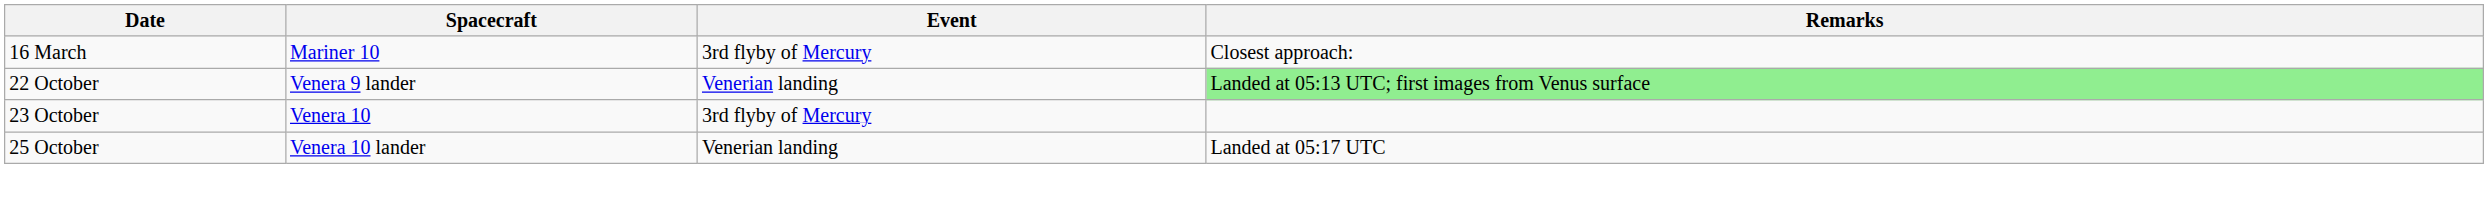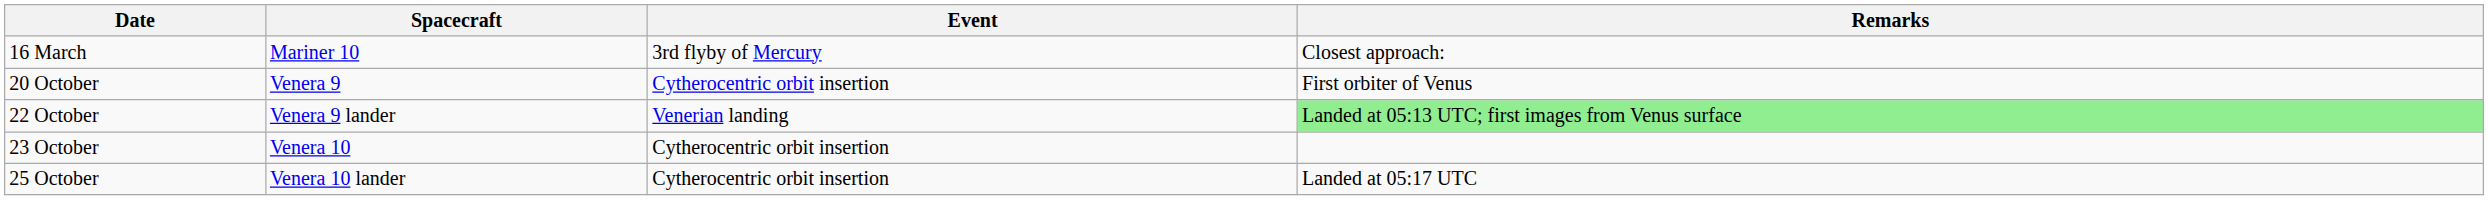+ row: 20 October | Venera 9 | Cytherocentric orbit insertion | First orbiter of Venus
23 October | Event: 3rd flyby of Mercury -> Cytherocentric orbit insertion
25 October | Event: Venerian landing -> Cytherocentric orbit insertion
